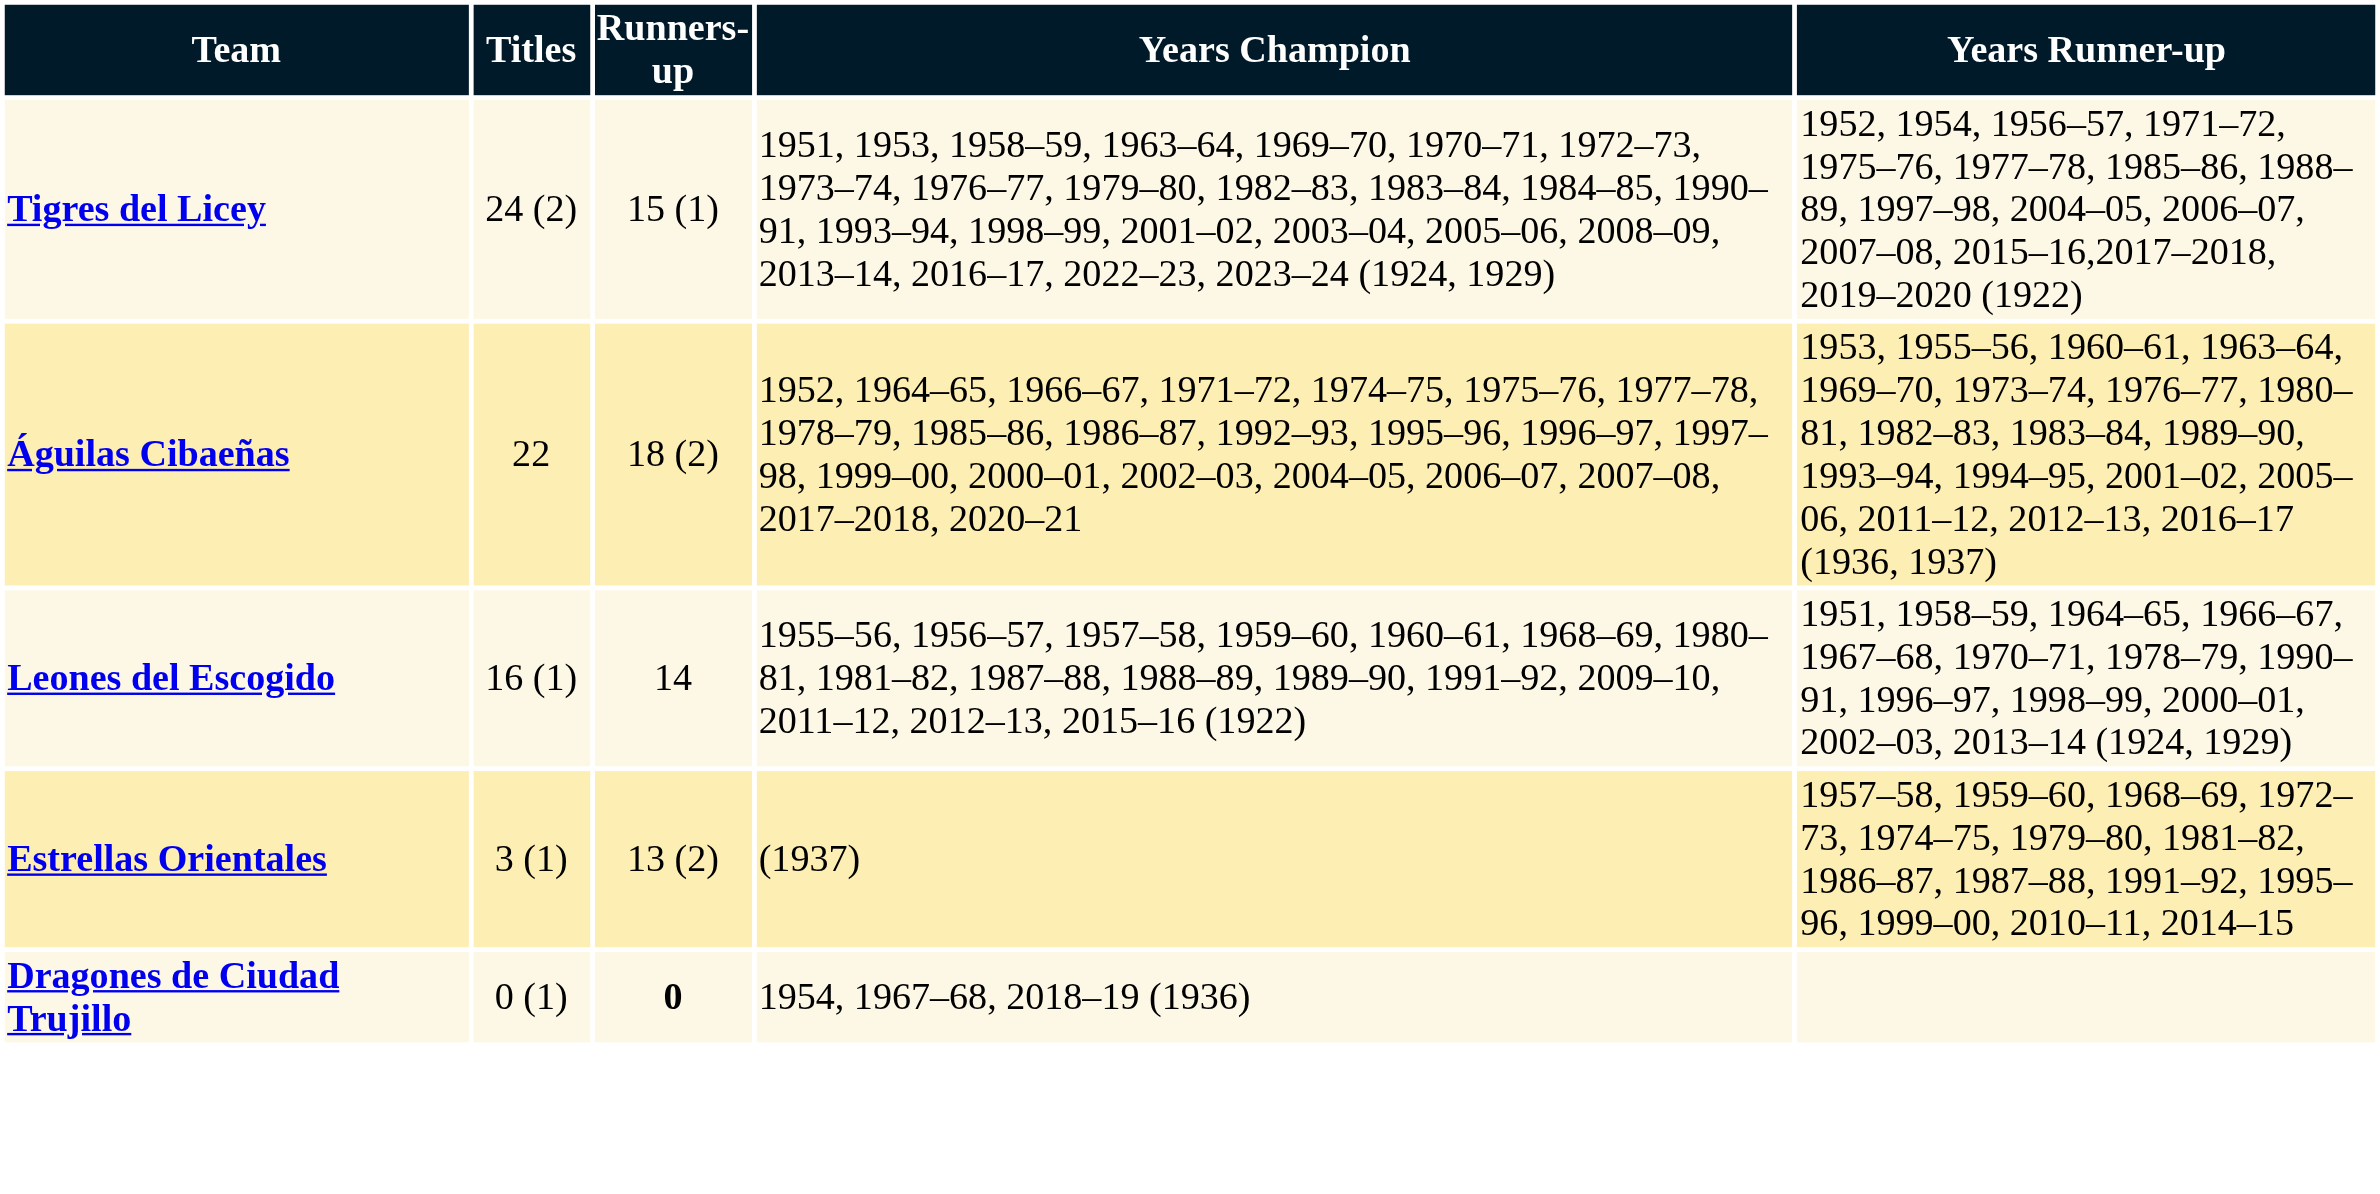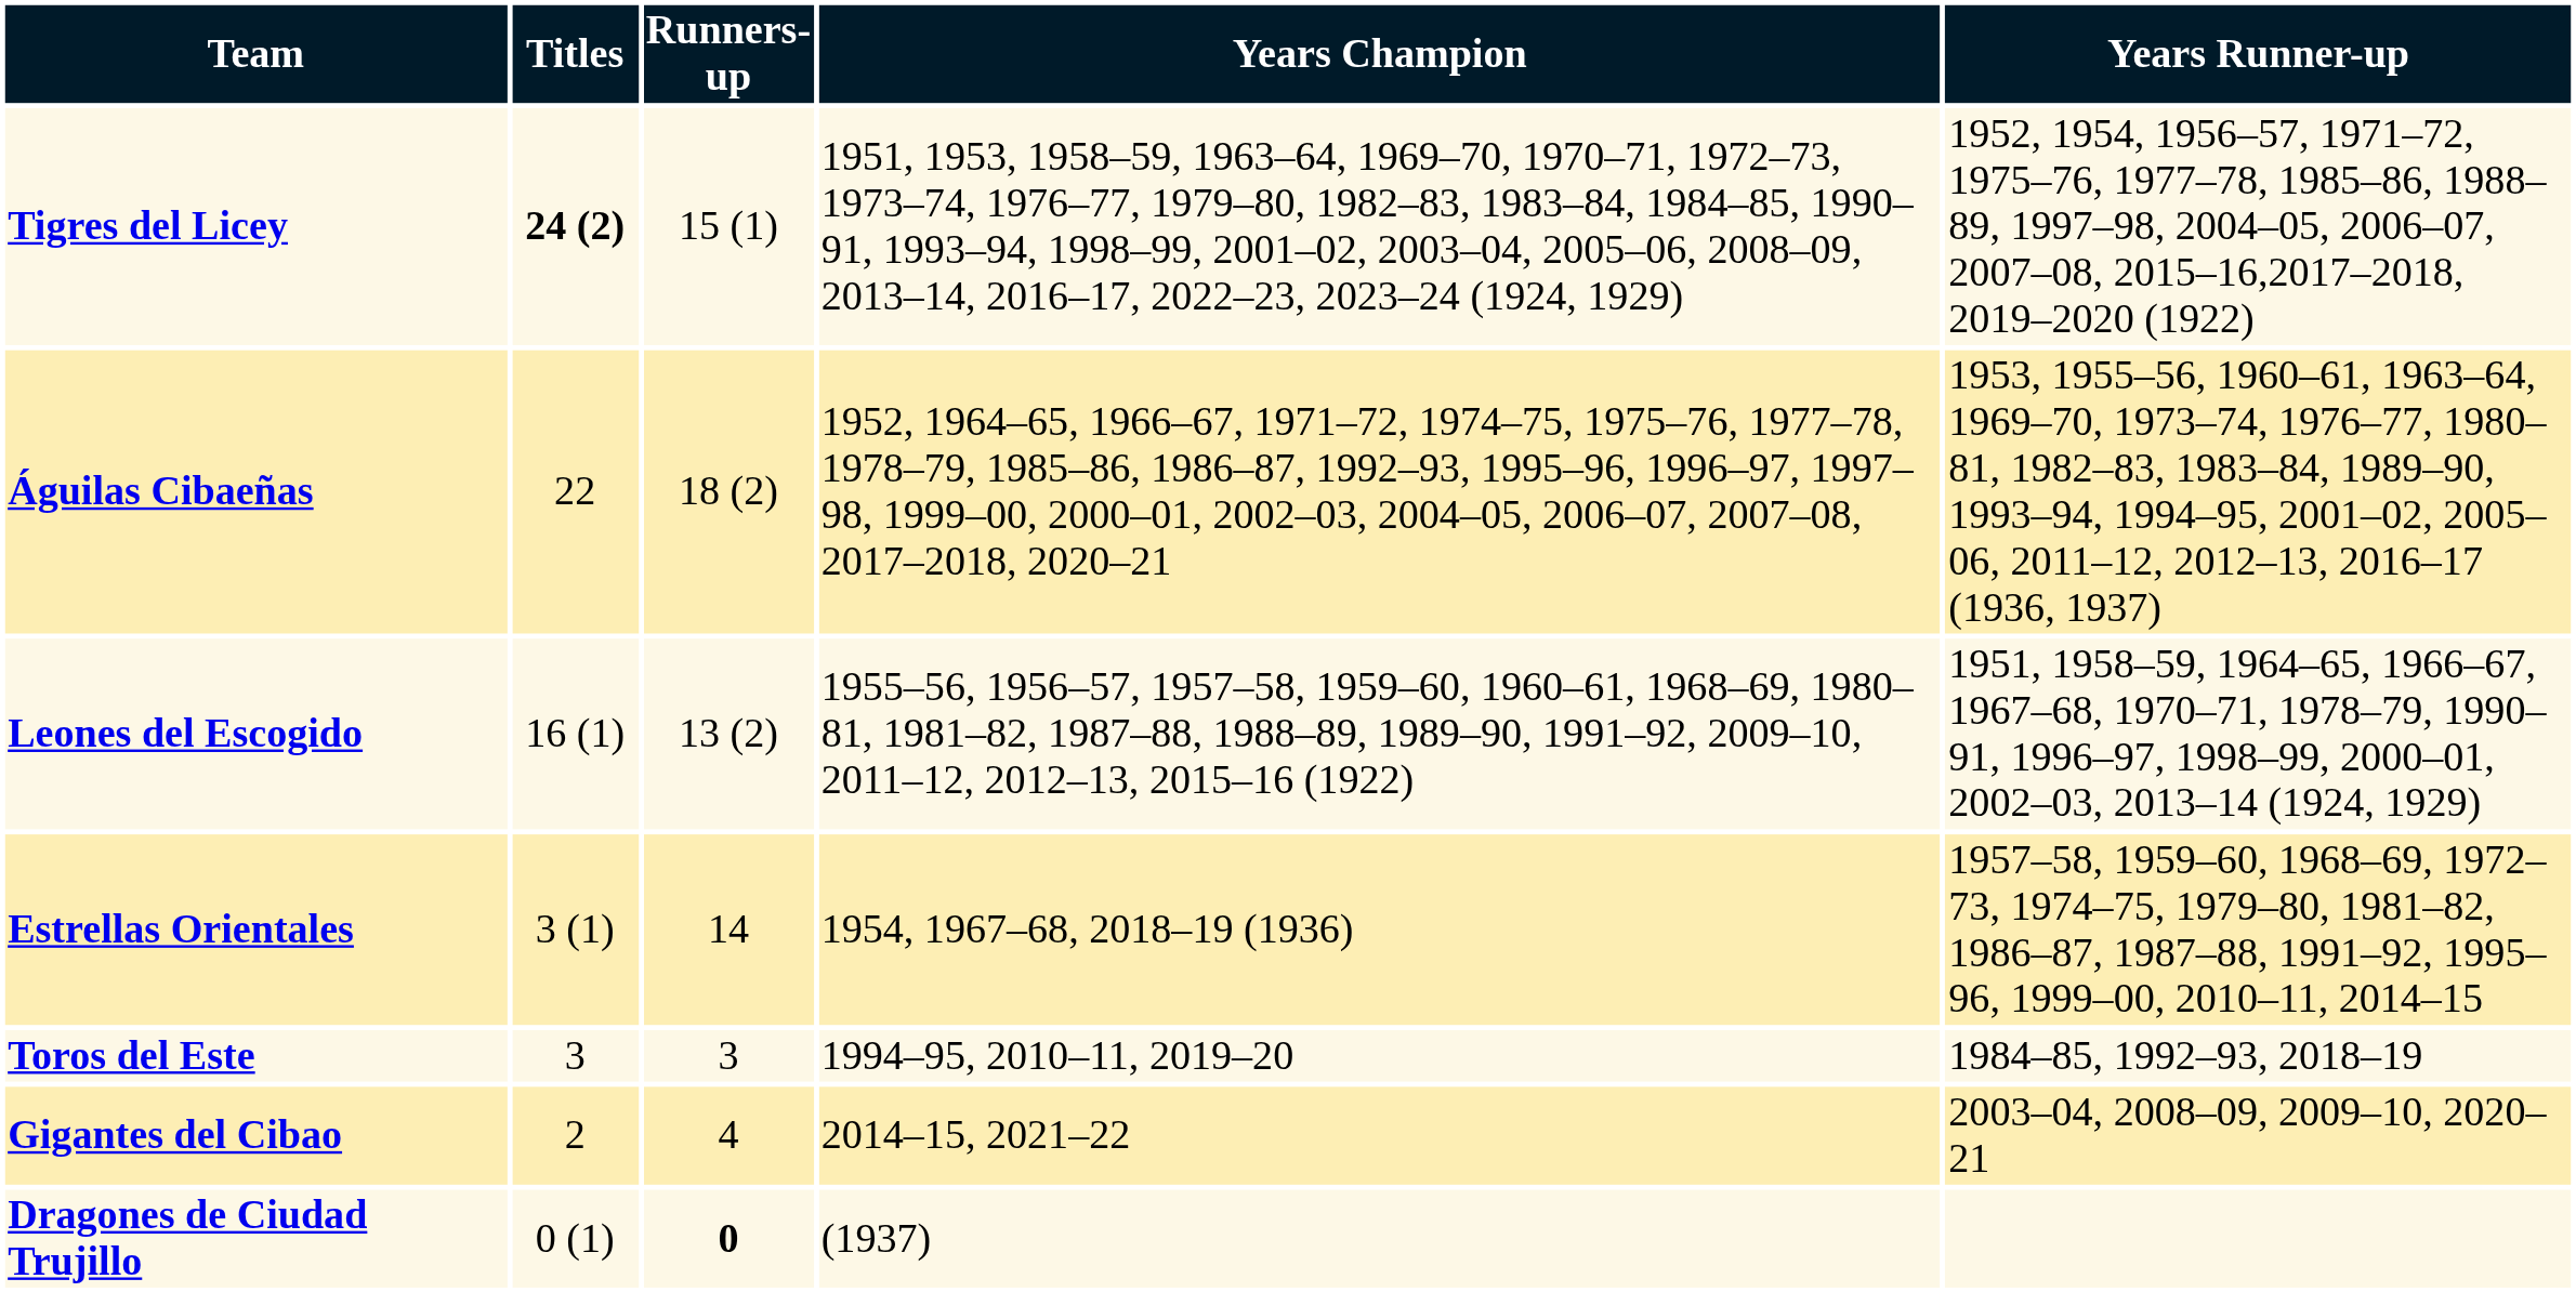Tigres del Licey | Titles: normal -> bold
Leones del Escogido | Runners-up: 14 -> 13 (2)
Estrellas Orientales | Runners-up: 13 (2) -> 14
Estrellas Orientales | Years Champion: (1937) -> 1954, 1967–68, 2018–19 (1936)
+ row: Toros del Este | 3 | 3 | 1994–95, 2010–11, 2019–20 | 1984–85, 1992–93, 2018–19
+ row: Gigantes del Cibao | 2 | 4 | 2014–15, 2021–22 | 2003–04, 2008–09, 2009–10, 2020–21
Dragones de Ciudad Trujillo | Years Champion: 1954, 1967–68, 2018–19 (1936) -> (1937)
